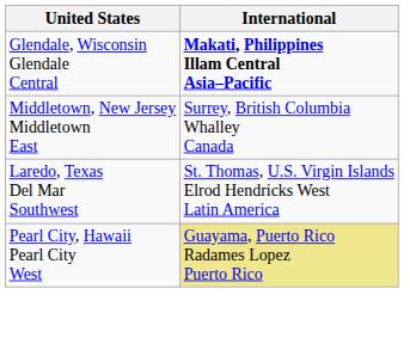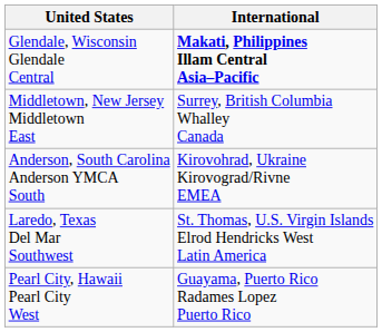+ row: Anderson, South Carolina Anderson YMCA South | Kirovohrad, Ukraine Kirovograd/Rivne EMEA
Pearl City, Hawaii Pearl City West | International: khaki background -> no background
